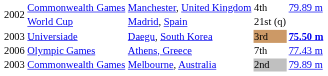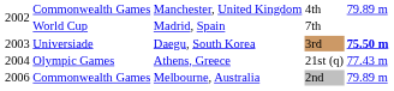World Cup | column 4: 21st (q) -> 7th
Olympic Games | column 1: 2006 -> 2004
Olympic Games | column 4: 7th -> 21st (q)
Commonwealth Games / Melbourne, Australia | column 1: 2003 -> 2006
